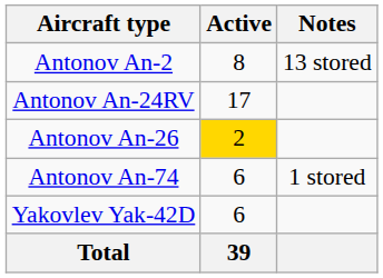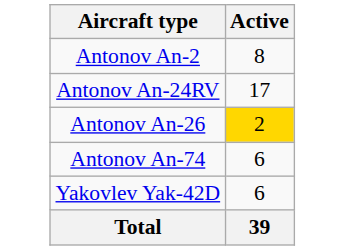- column: Notes | 13 stored | 1 stored
